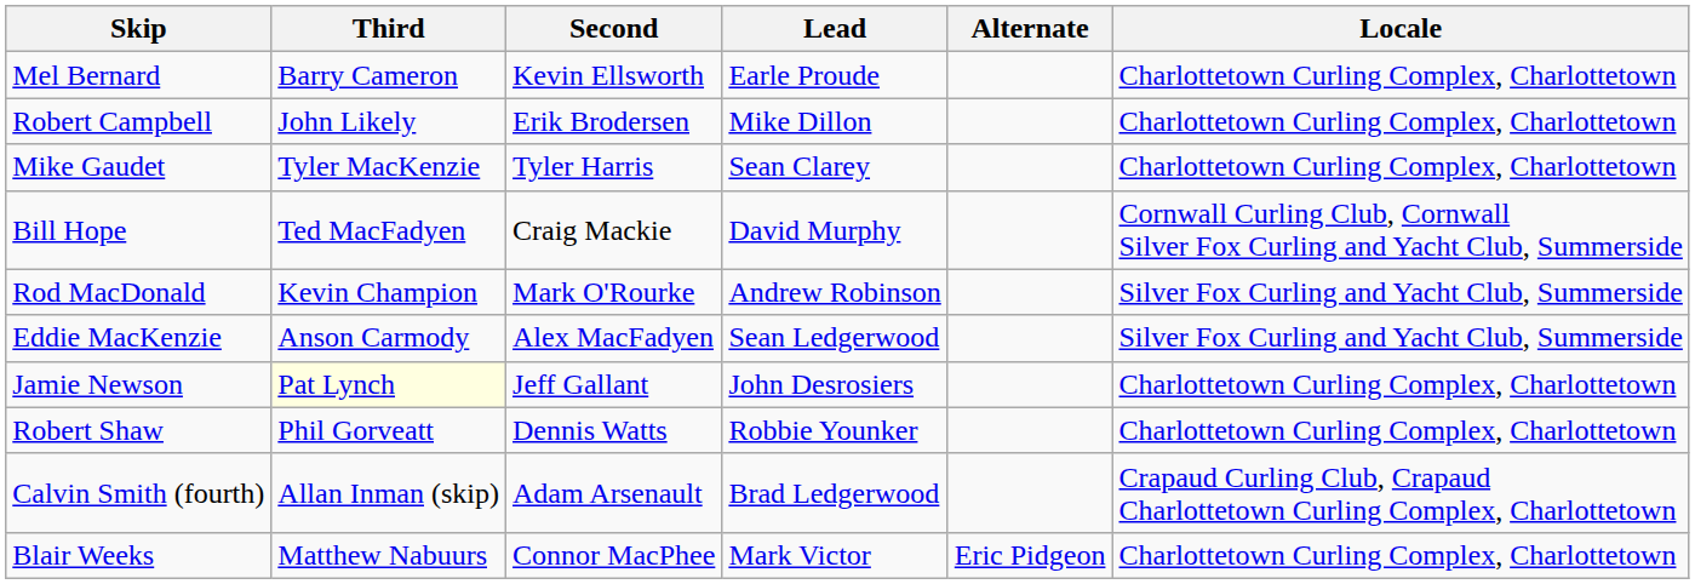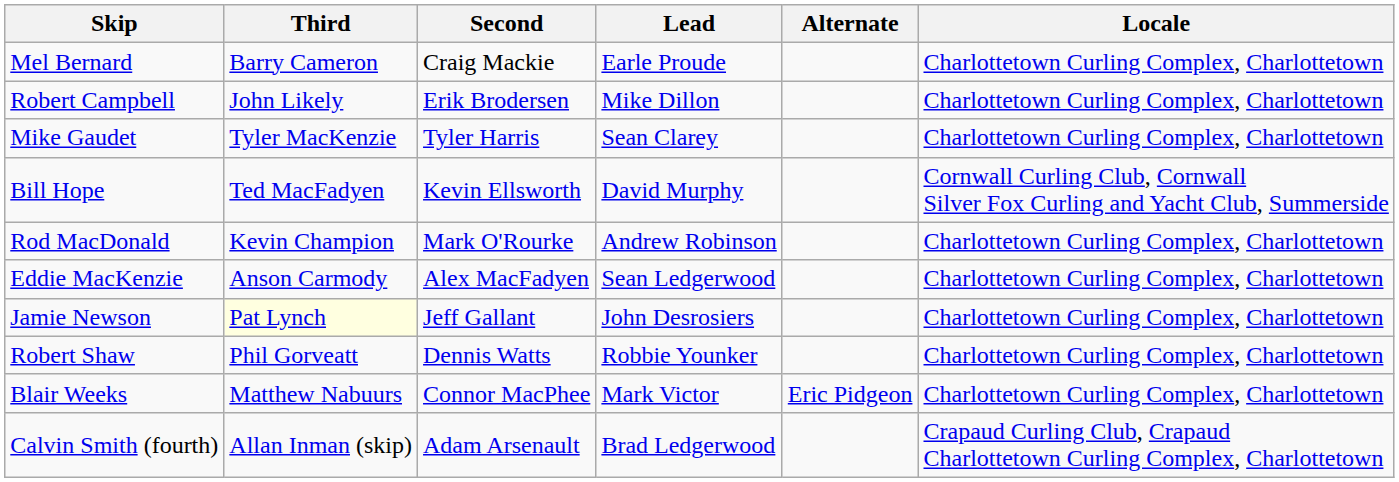Mel Bernard | Second: Kevin Ellsworth -> Craig Mackie
Bill Hope | Second: Craig Mackie -> Kevin Ellsworth
Rod MacDonald | Locale: Silver Fox Curling and Yacht Club, Summerside -> Charlottetown Curling Complex, Charlottetown
Eddie MacKenzie | Locale: Silver Fox Curling and Yacht Club, Summerside -> Charlottetown Curling Complex, Charlottetown
rows swapped: Calvin Smith (fourth) <-> Blair Weeks
